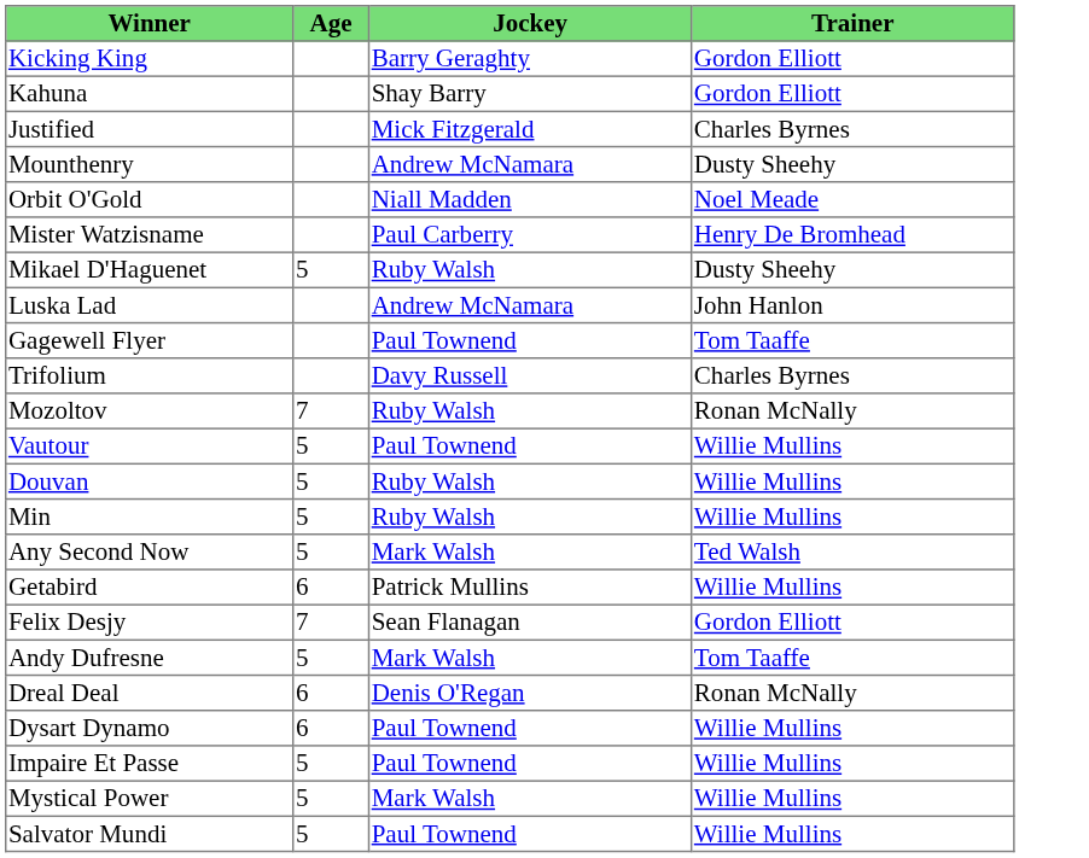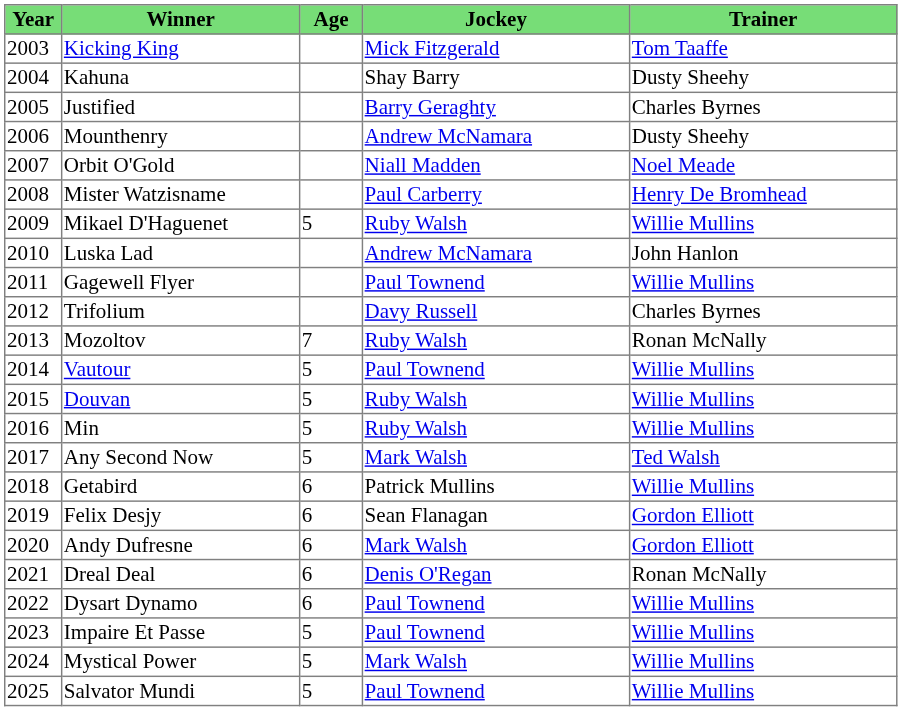+ column: Year | 2003 | 2004 | 2005 | 2006 | 2007 | 2008 | 2009 | 2010 | 2011 | 2012 | 2013 | 2014 | 2015 | 2016 | 2017 | 2018 | 2019 | 2020 | 2021 | 2022 | 2023 | 2024 | 2025
Kicking King | Jockey: Barry Geraghty -> Mick Fitzgerald
Kicking King | Trainer: Gordon Elliott -> Tom Taaffe
Kahuna | Trainer: Gordon Elliott -> Dusty Sheehy
Justified | Jockey: Mick Fitzgerald -> Barry Geraghty
Mikael D'Haguenet | Trainer: Dusty Sheehy -> Willie Mullins
Gagewell Flyer | Trainer: Tom Taaffe -> Willie Mullins
Felix Desjy | Age: 7 -> 6
Andy Dufresne | Age: 5 -> 6
Andy Dufresne | Trainer: Tom Taaffe -> Gordon Elliott
